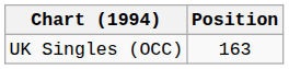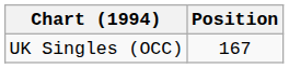UK Singles (OCC) | Position: 163 -> 167
